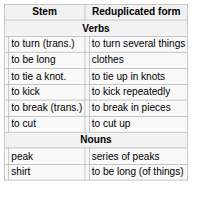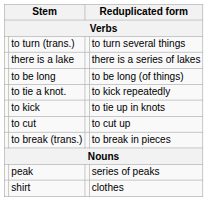+ row: there is a lake | there is a series of lakes
to be long | column 4: clothes -> to be long (of things)
to tie a knot. | column 4: to tie up in knots -> to kick repeatedly
to kick | column 4: to kick repeatedly -> to tie up in knots
rows swapped: to cut <-> to break (trans.)
shirt | column 4: to be long (of things) -> clothes
